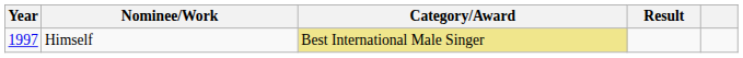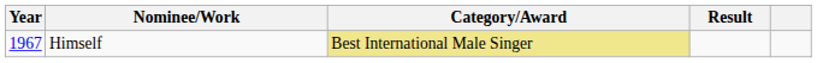Himself | Year: 1997 -> 1967
